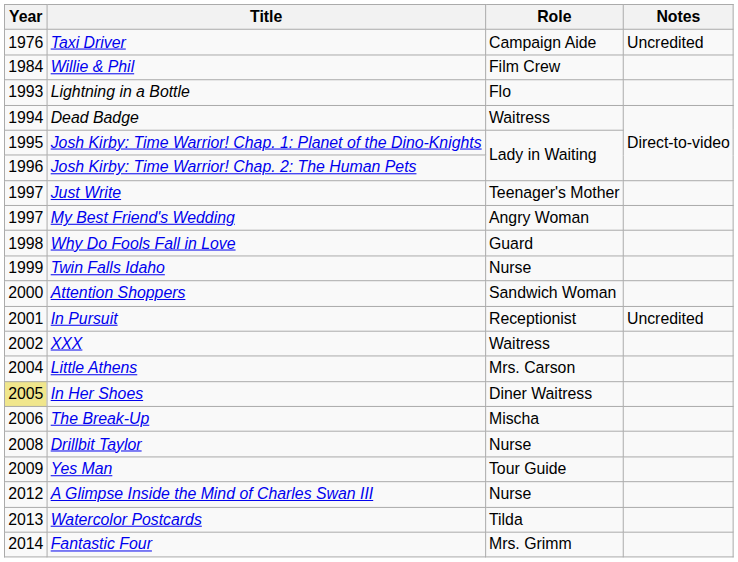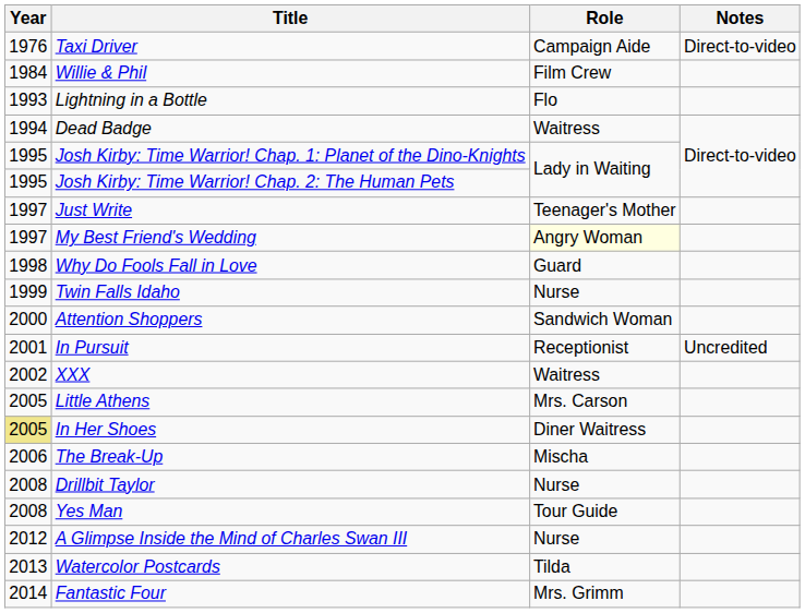Taxi Driver | Notes: Uncredited -> Direct-to-video
Josh Kirby: Time Warrior! Chap. 2: The Human Pets | Year: 1996 -> 1995
My Best Friend's Wedding | Role: no background -> lightyellow background
Little Athens | Year: 2004 -> 2005
Yes Man | Year: 2009 -> 2008
